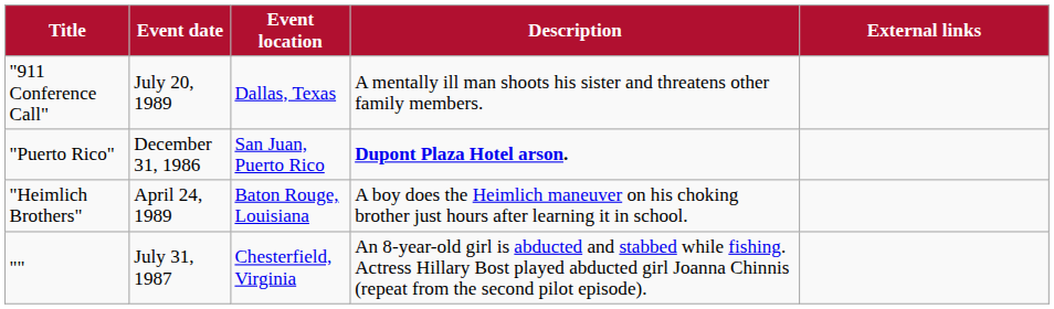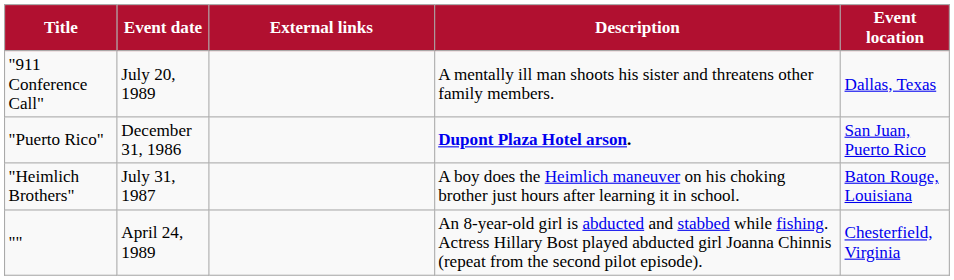columns swapped: Event location <-> External links
"Heimlich Brothers" | Event date: April 24, 1989 -> July 31, 1987
"" | Event date: July 31, 1987 -> April 24, 1989
